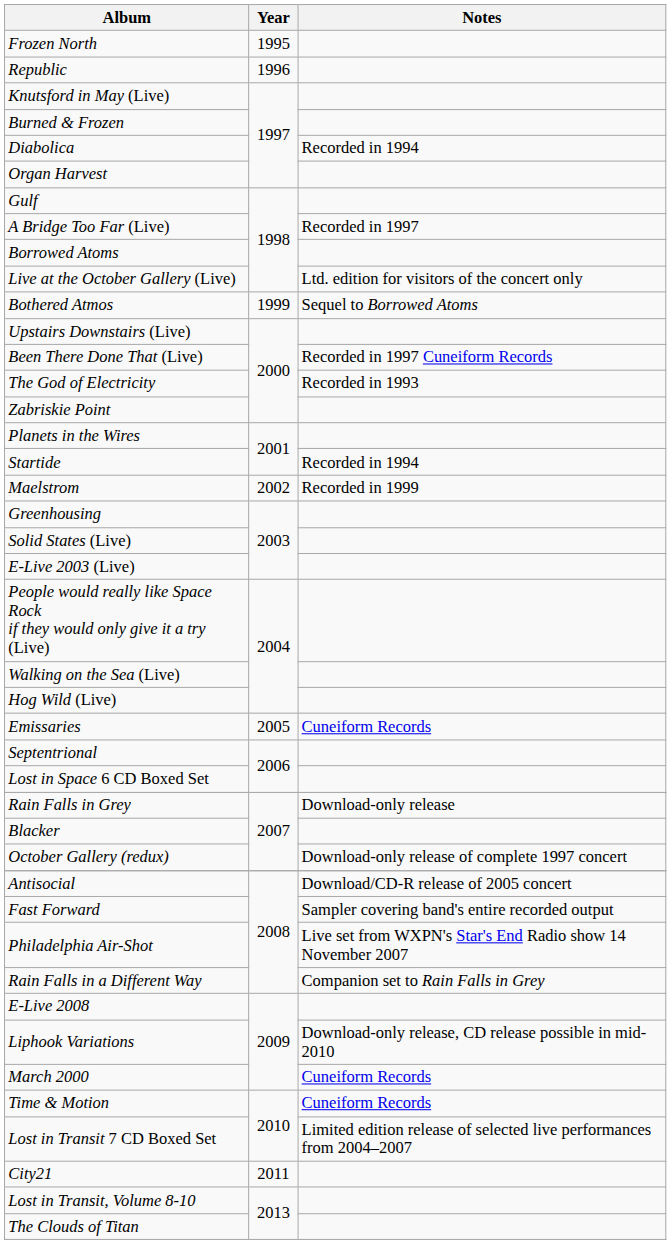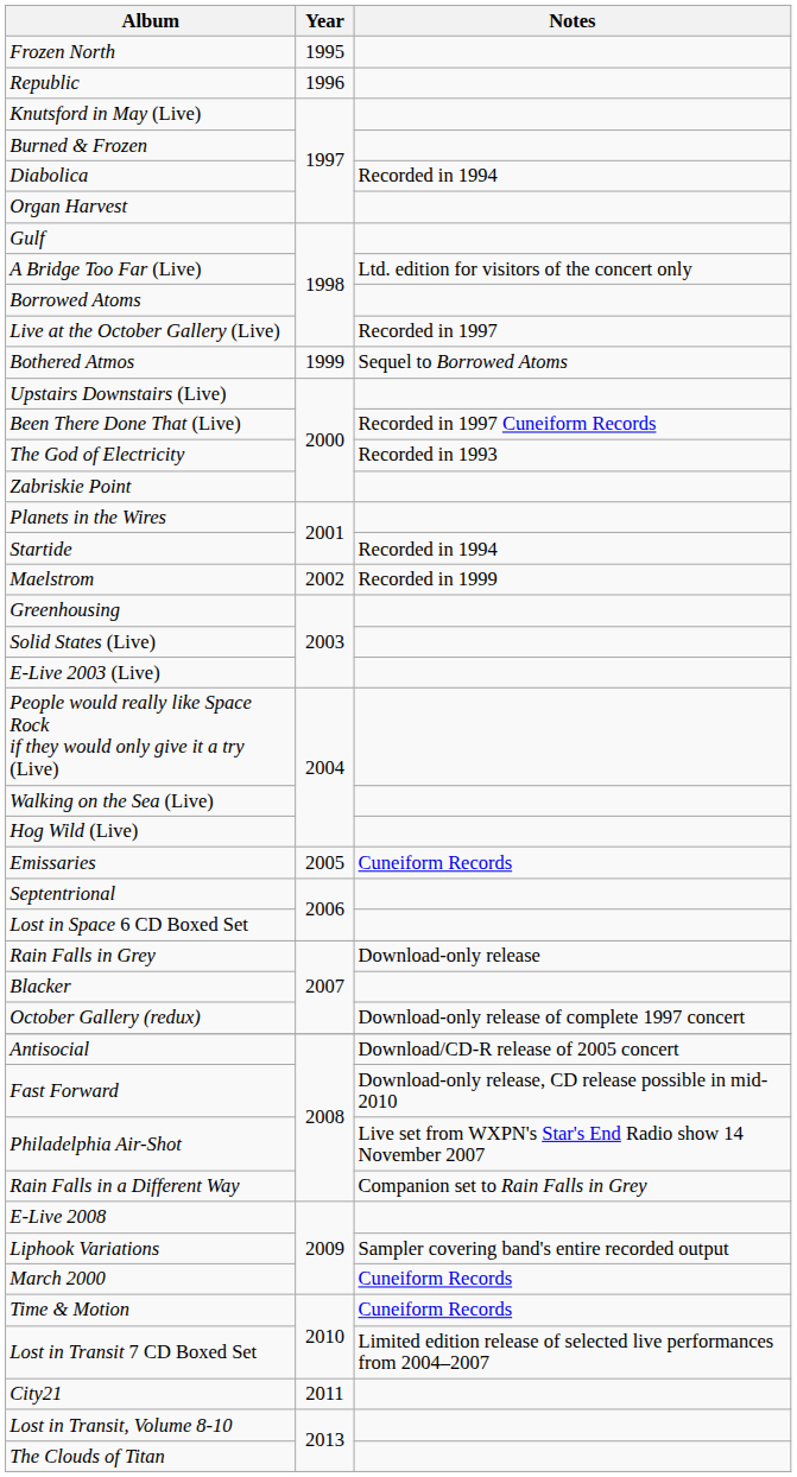A Bridge Too Far (Live) | Notes: Recorded in 1997 -> Ltd. edition for visitors of the concert only
Live at the October Gallery (Live) | Notes: Ltd. edition for visitors of the concert only -> Recorded in 1997
Fast Forward | Notes: Sampler covering band's entire recorded output -> Download-only release, CD release possible in mid-2010
Liphook Variations | Notes: Download-only release, CD release possible in mid-2010 -> Sampler covering band's entire recorded output
